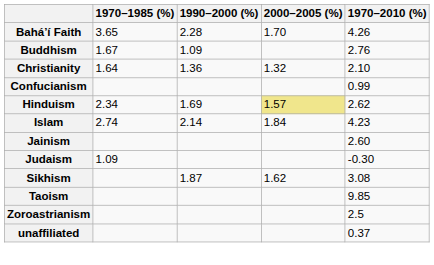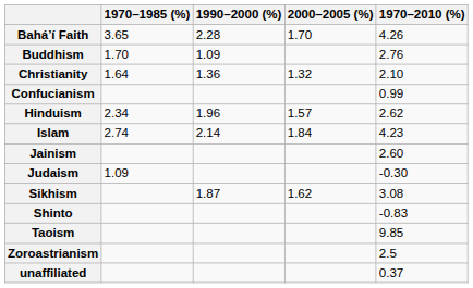Buddhism | 1970–1985 (%): 1.67 -> 1.70
Hinduism | 1990–2000 (%): 1.69 -> 1.96
Hinduism | 2000–2005 (%): khaki background -> no background
+ row: Shinto | -0.83
